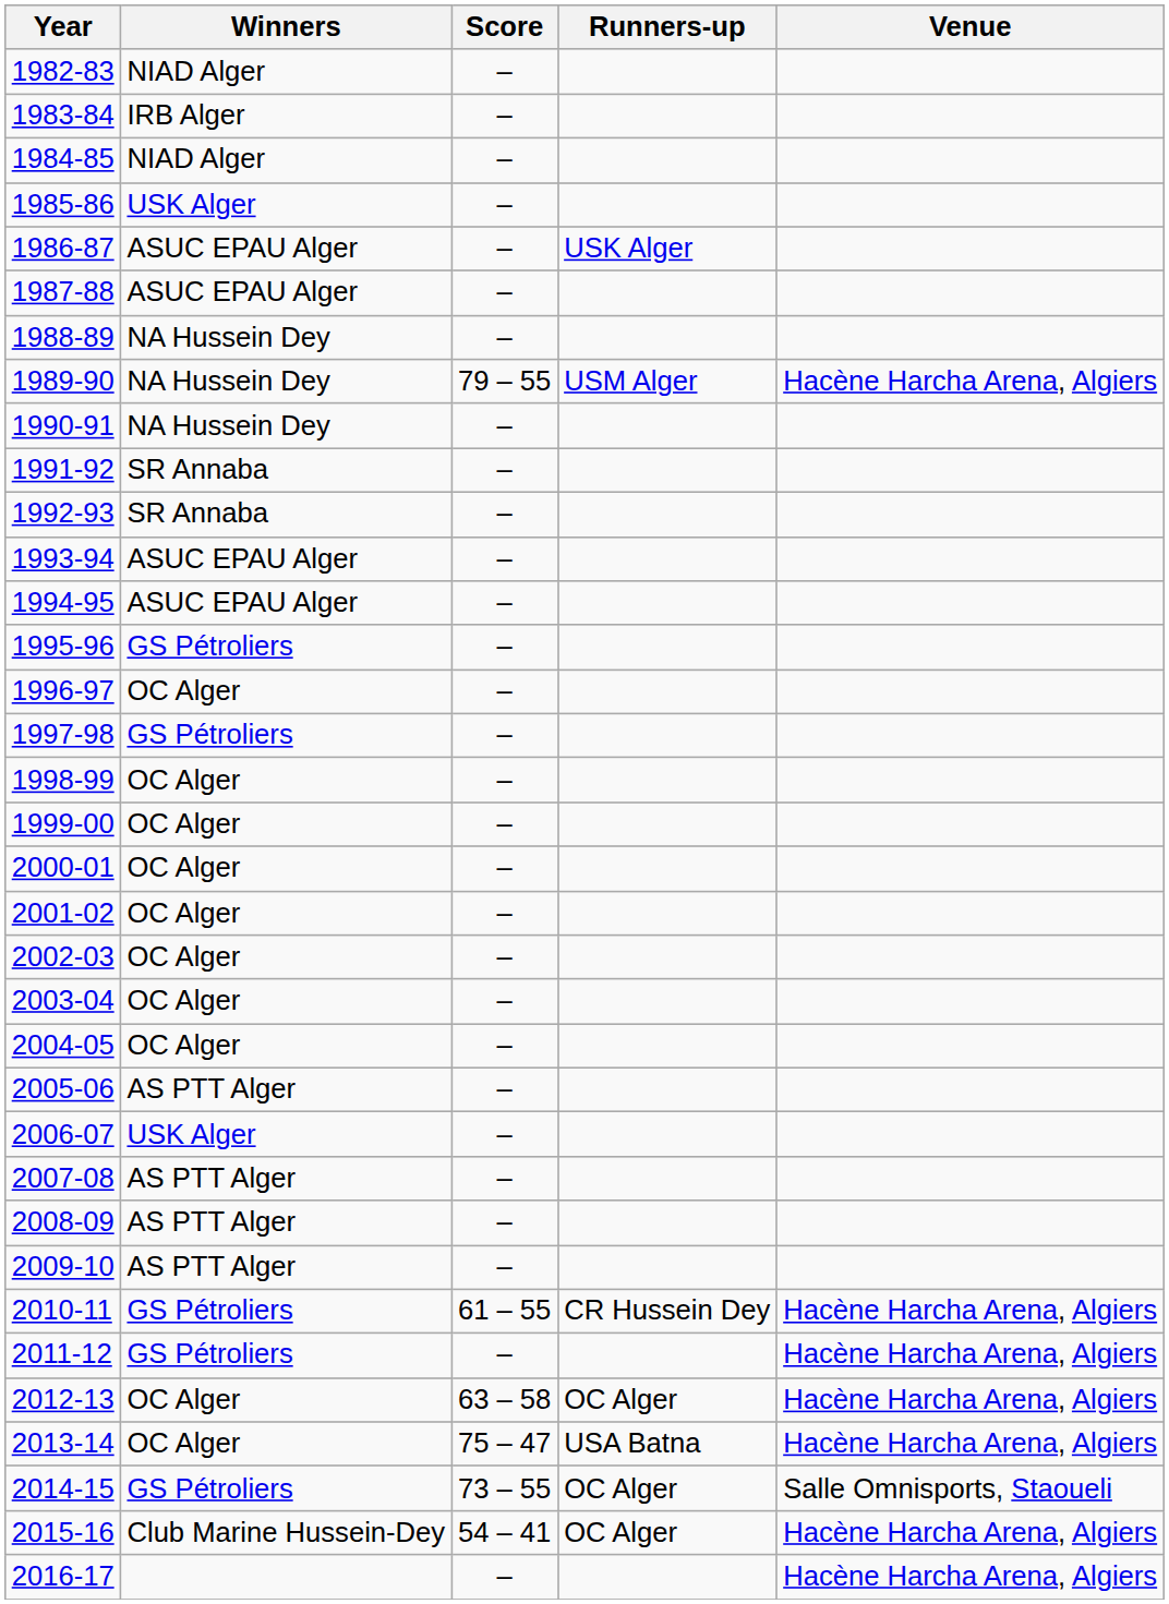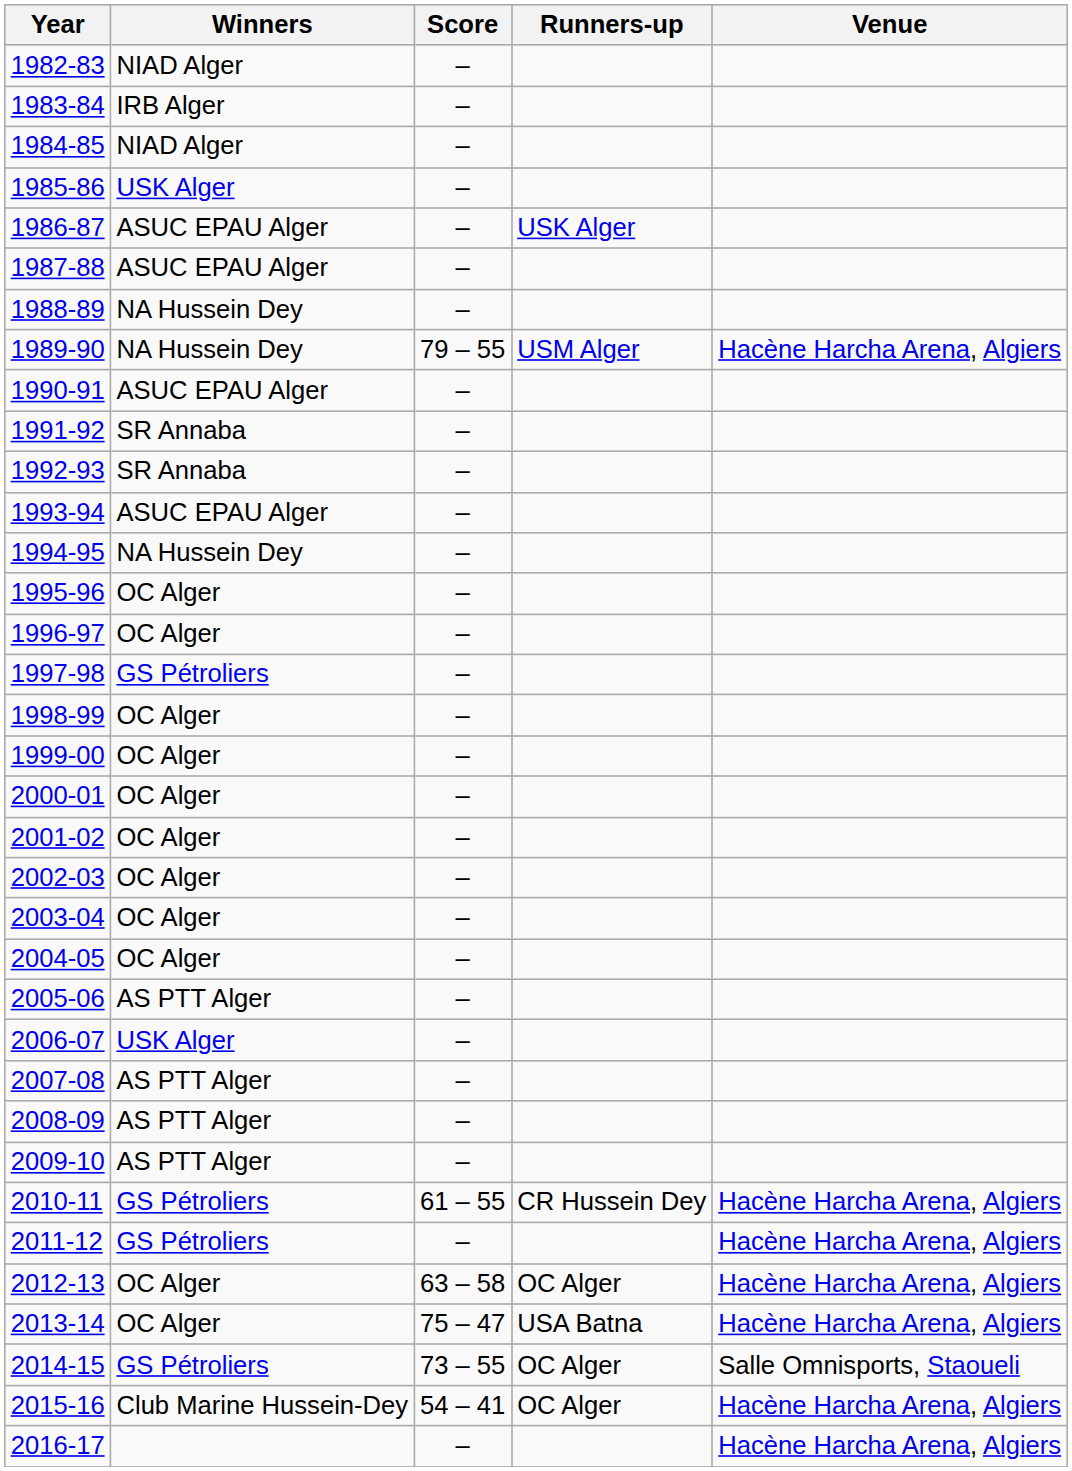1990-91 | Winners: NA Hussein Dey -> ASUC EPAU Alger
1994-95 | Winners: ASUC EPAU Alger -> NA Hussein Dey
1995-96 | Winners: GS Pétroliers -> OC Alger
